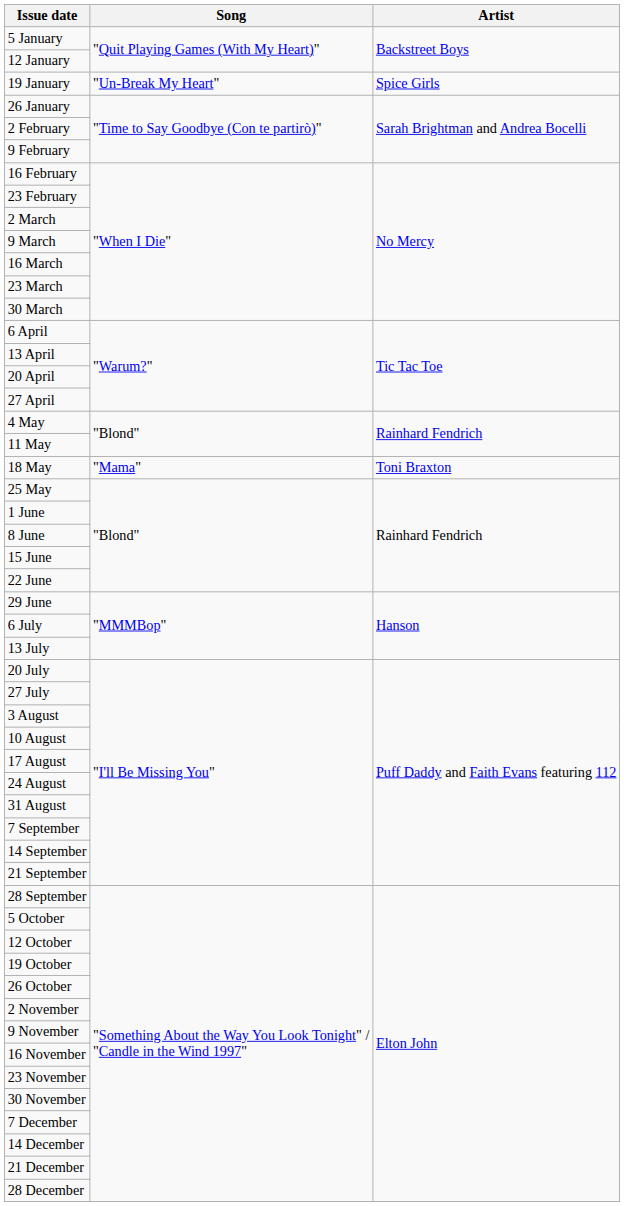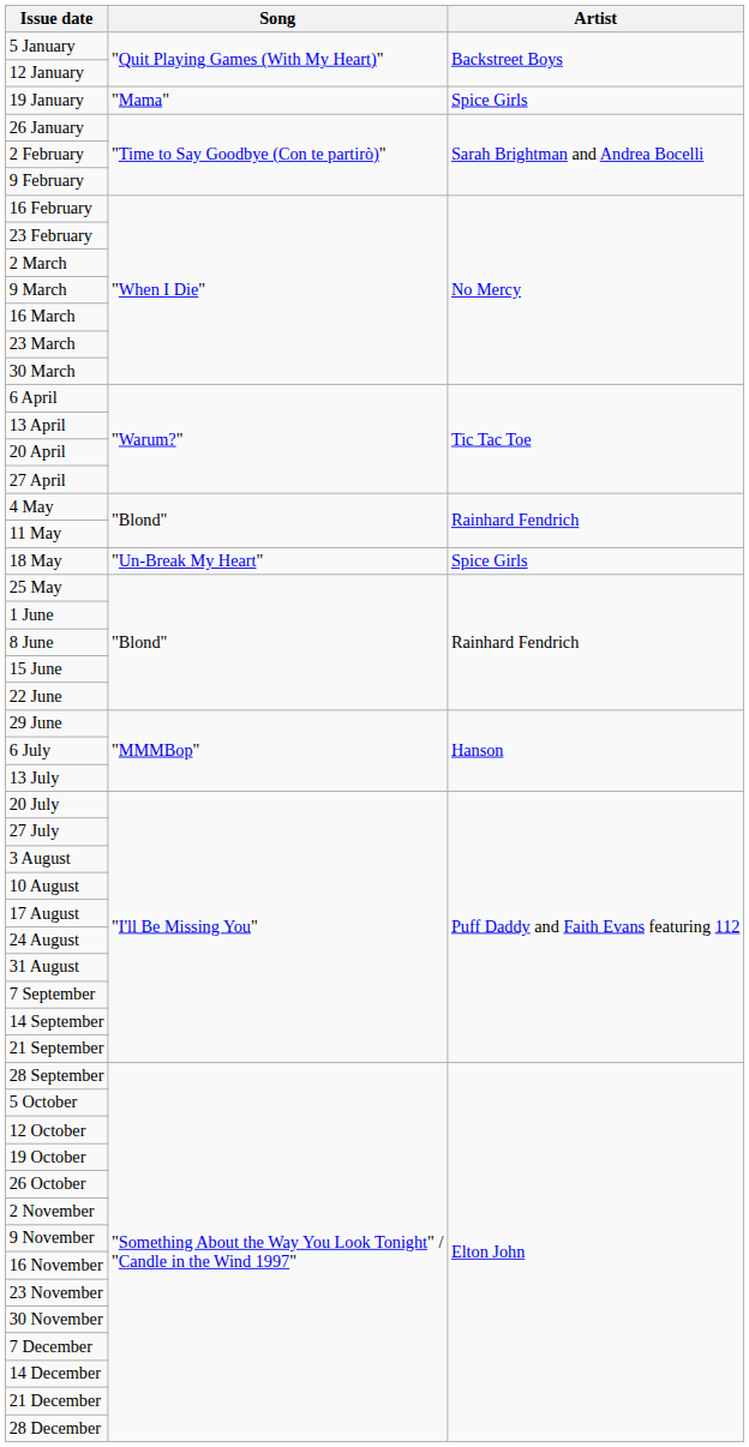19 January | Song: "Un-Break My Heart" -> "Mama"
18 May | Song: "Mama" -> "Un-Break My Heart"
18 May | Artist: Toni Braxton -> Spice Girls
